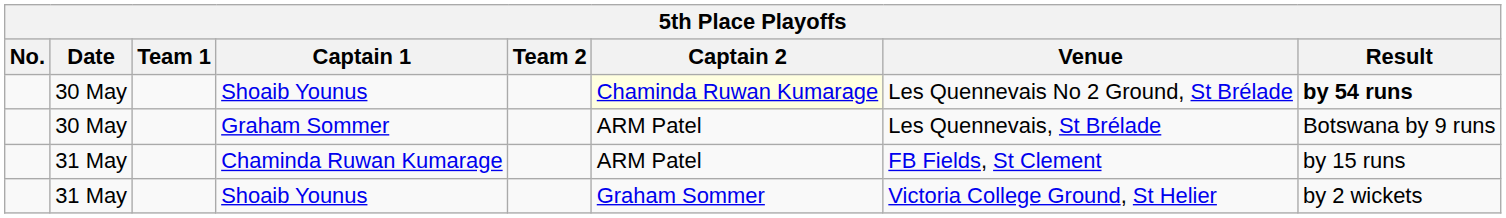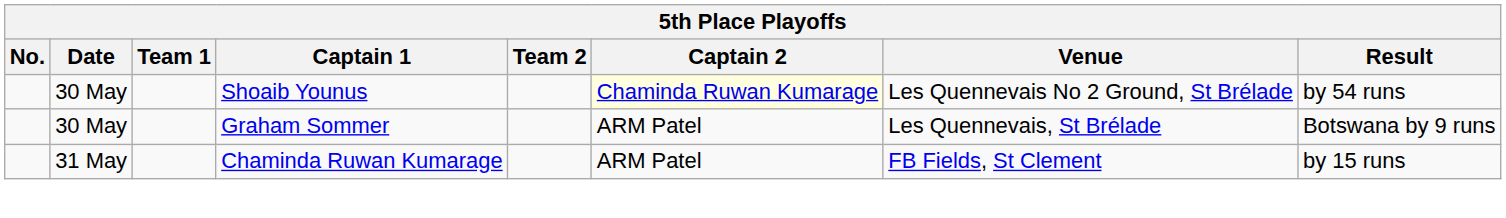30 May / Shoaib Younus | Result: bold -> normal
- row: 31 May | Shoaib Younus | Graham Sommer | Victoria College Ground, St Helier | by 2 wickets
